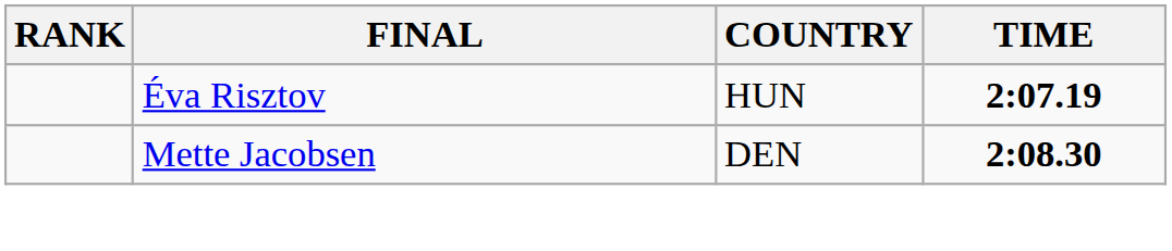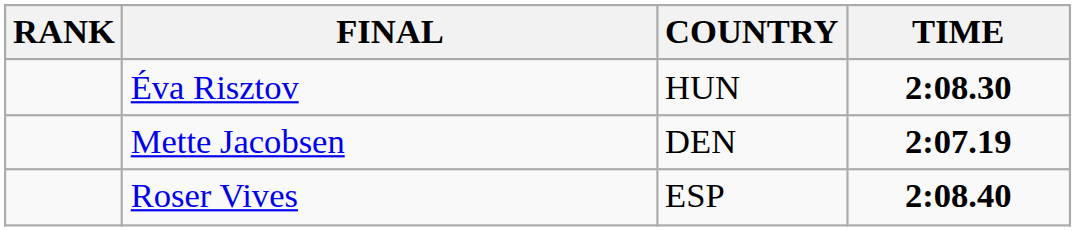Éva Risztov | TIME: 2:07.19 -> 2:08.30
Mette Jacobsen | TIME: 2:08.30 -> 2:07.19
+ row: Roser Vives | ESP | 2:08.40
